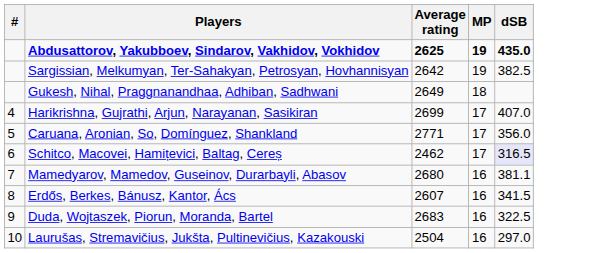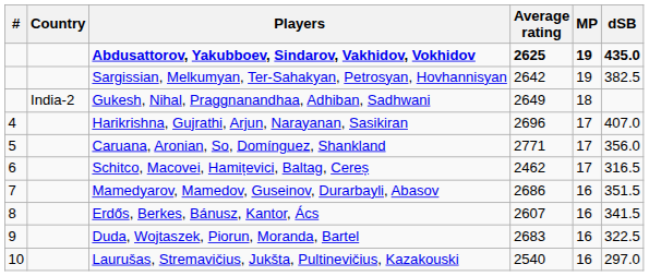+ column: Country | India-2
Harikrishna, Gujrathi, Arjun, Narayanan, Sasikiran | Average rating: 2699 -> 2696
Schitco, Macovei, Hamițevici, Baltag, Cereș | dSB: lavender background -> no background
Mamedyarov, Mamedov, Guseinov, Durarbayli, Abasov | Average rating: 2680 -> 2686
Mamedyarov, Mamedov, Guseinov, Durarbayli, Abasov | dSB: 381.1 -> 351.5
Laurušas, Stremavičius, Jukšta, Pultinevičius, Kazakouski | Average rating: 2504 -> 2540
